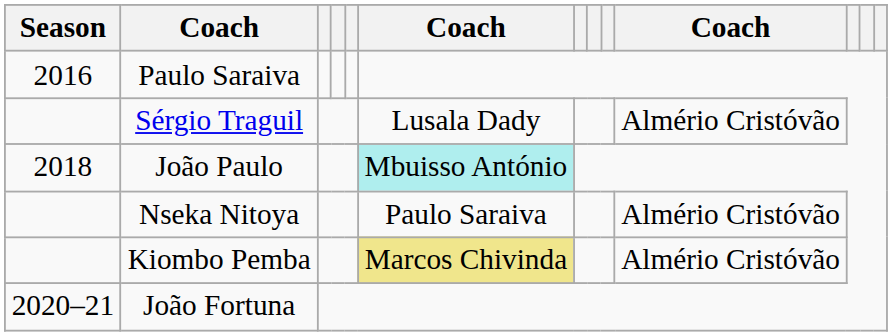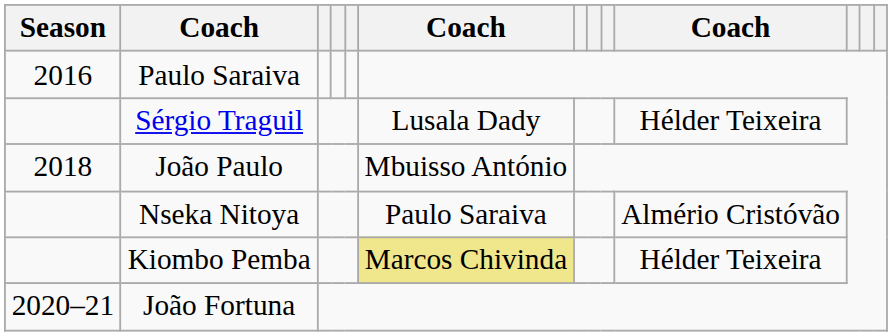Sérgio Traguil | column 10: Almério Cristóvão -> Hélder Teixeira
João Paulo | column 6: paleturquoise background -> no background
Kiombo Pemba | column 10: Almério Cristóvão -> Hélder Teixeira
